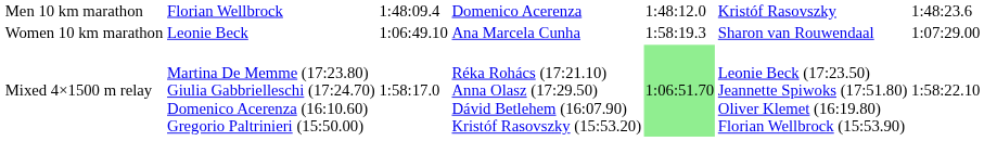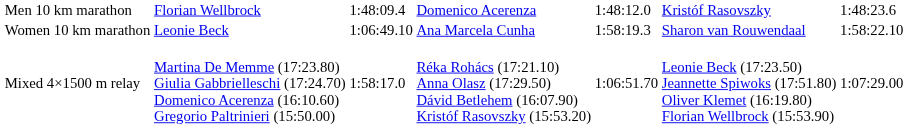Women 10 km marathon | column 7: 1:07:29.00 -> 1:58:22.10
Mixed 4×1500 m relay | column 5: lightgreen background -> no background
Mixed 4×1500 m relay | column 7: 1:58:22.10 -> 1:07:29.00
